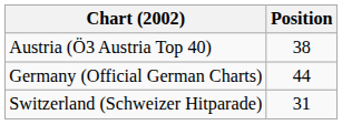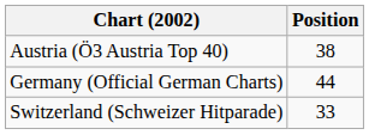Switzerland (Schweizer Hitparade) | Position: 31 -> 33
